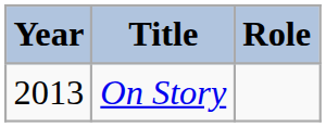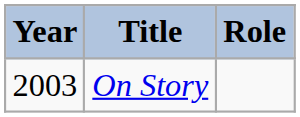On Story | Year: 2013 -> 2003
